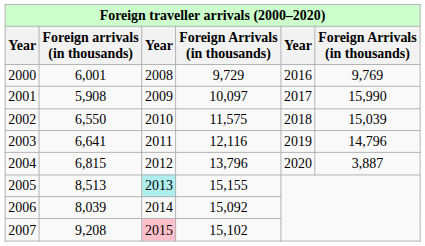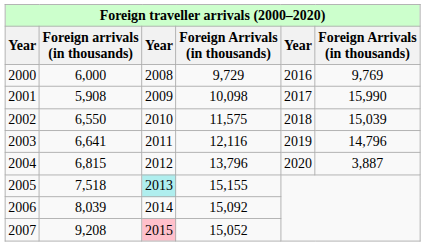2000 | Foreign arrivals (in thousands): 6,001 -> 6,000
2001 | column 4: 10,097 -> 10,098
2005 | Foreign arrivals (in thousands): 8,513 -> 7,518
2007 | column 4: 15,102 -> 15,052
